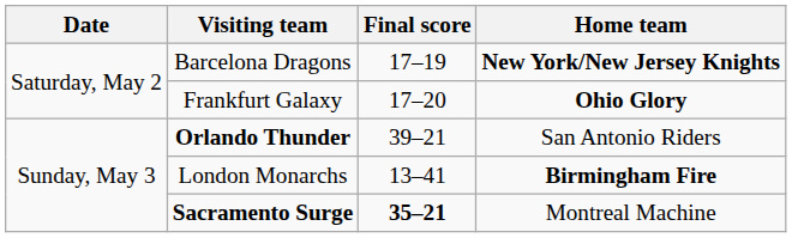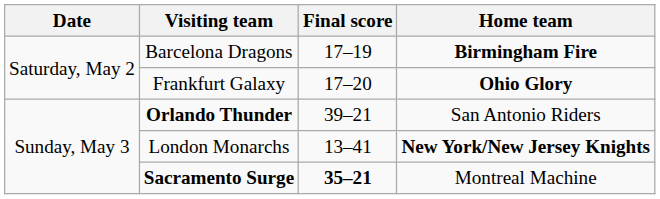Barcelona Dragons | Home team: New York/New Jersey Knights -> Birmingham Fire
London Monarchs | Home team: Birmingham Fire -> New York/New Jersey Knights
